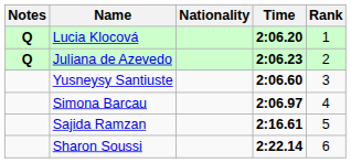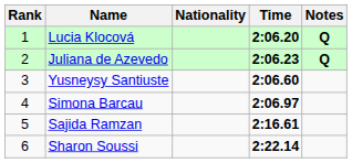columns swapped: Rank <-> Notes
